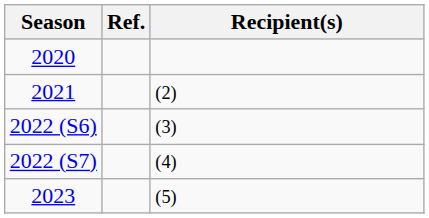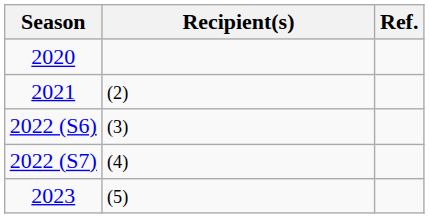columns swapped: Recipient(s) <-> Ref.
